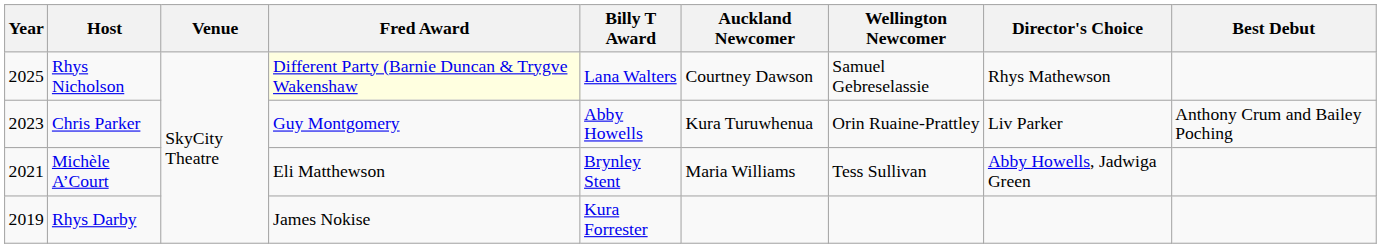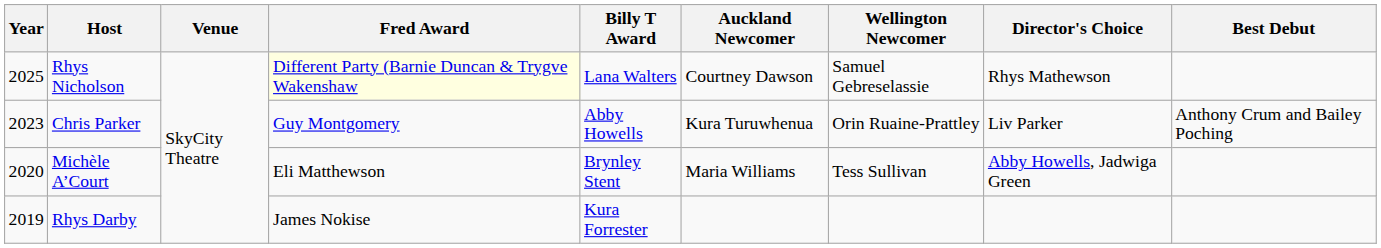Michèle A’Court | Year: 2021 -> 2020
